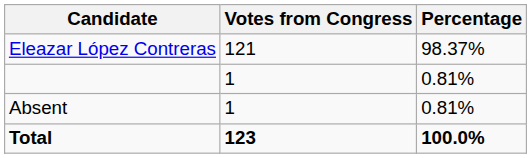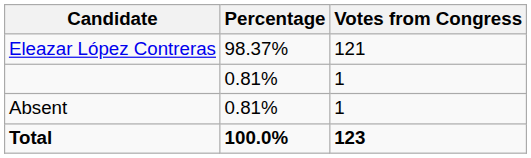columns swapped: Votes from Congress <-> Percentage
